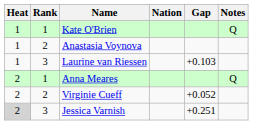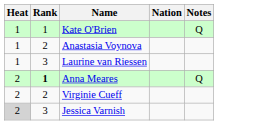- column: Gap | +0.103 | +0.052 | +0.251
Anna Meares | Rank: normal -> bold
